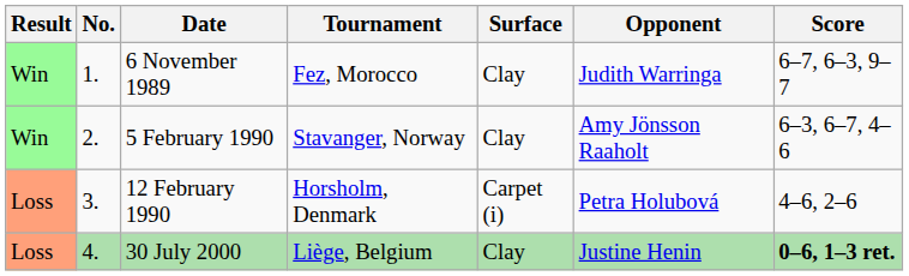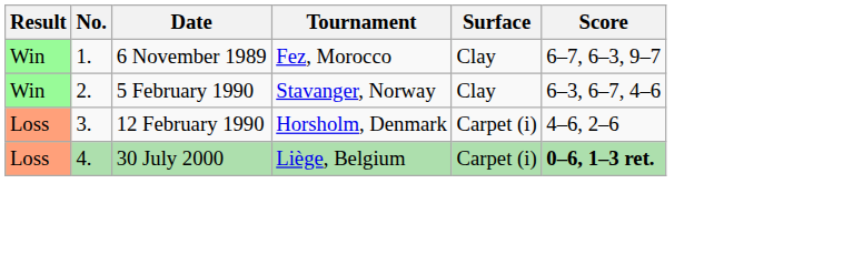- column: Opponent | Judith Warringa | Amy Jönsson Raaholt | Petra Holubová | Justine Henin
30 July 2000 | Surface: Clay -> Carpet (i)
